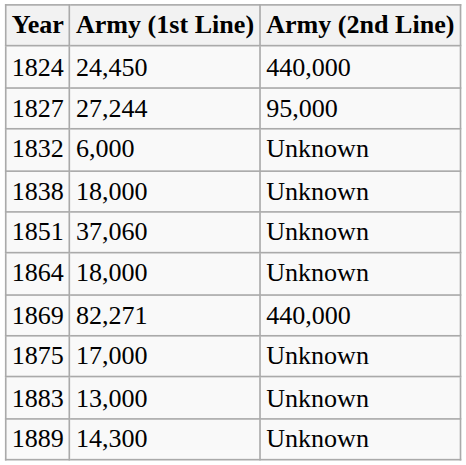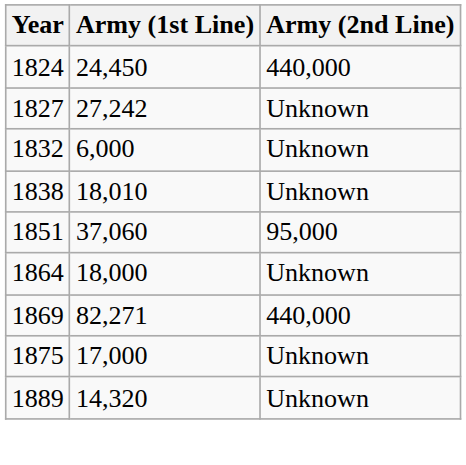1827 | Army (1st Line): 27,244 -> 27,242
1827 | Army (2nd Line): 95,000 -> Unknown
1838 | Army (1st Line): 18,000 -> 18,010
1851 | Army (2nd Line): Unknown -> 95,000
- row: 1883 | 13,000 | Unknown
1889 | Army (1st Line): 14,300 -> 14,320
